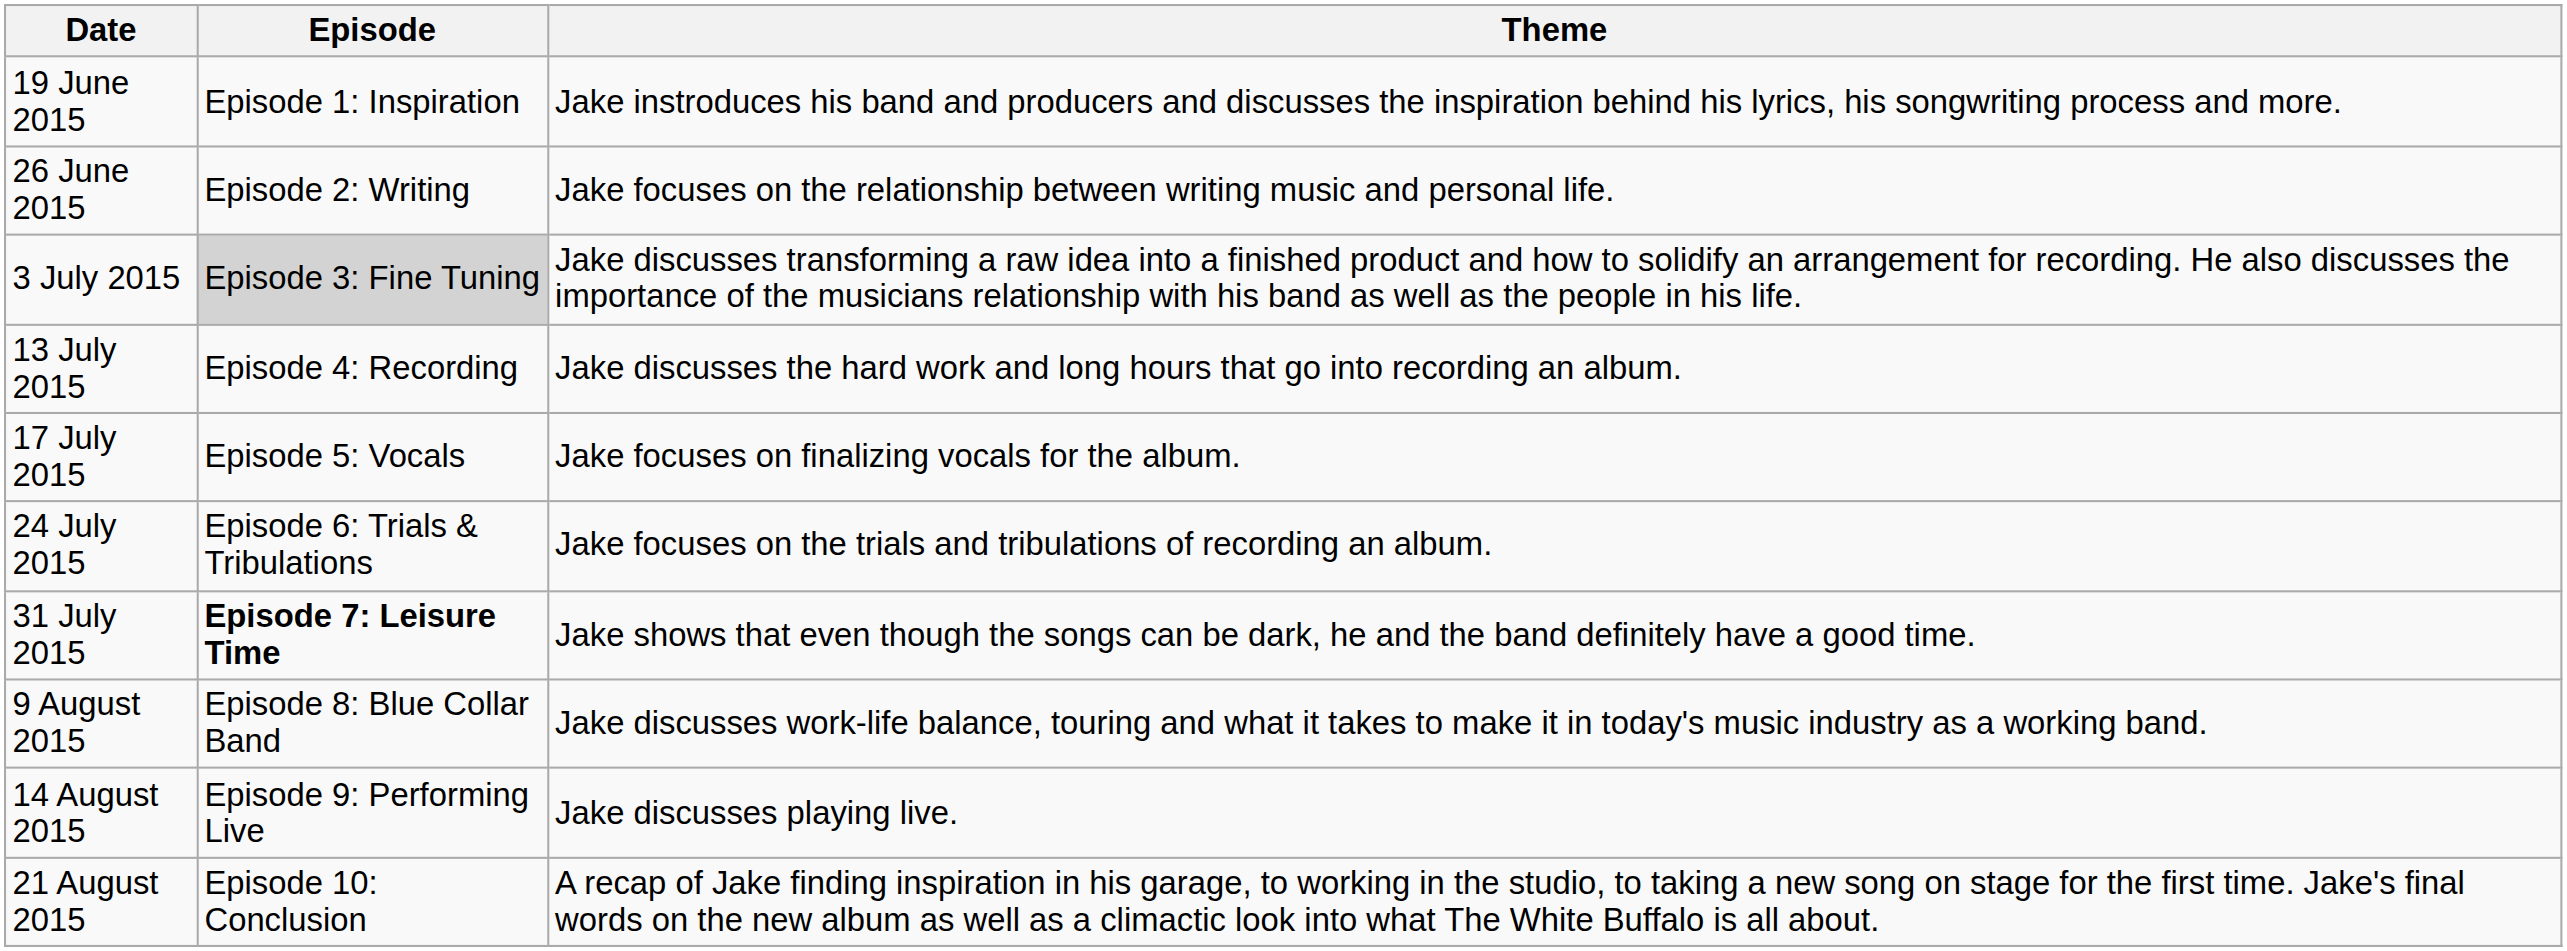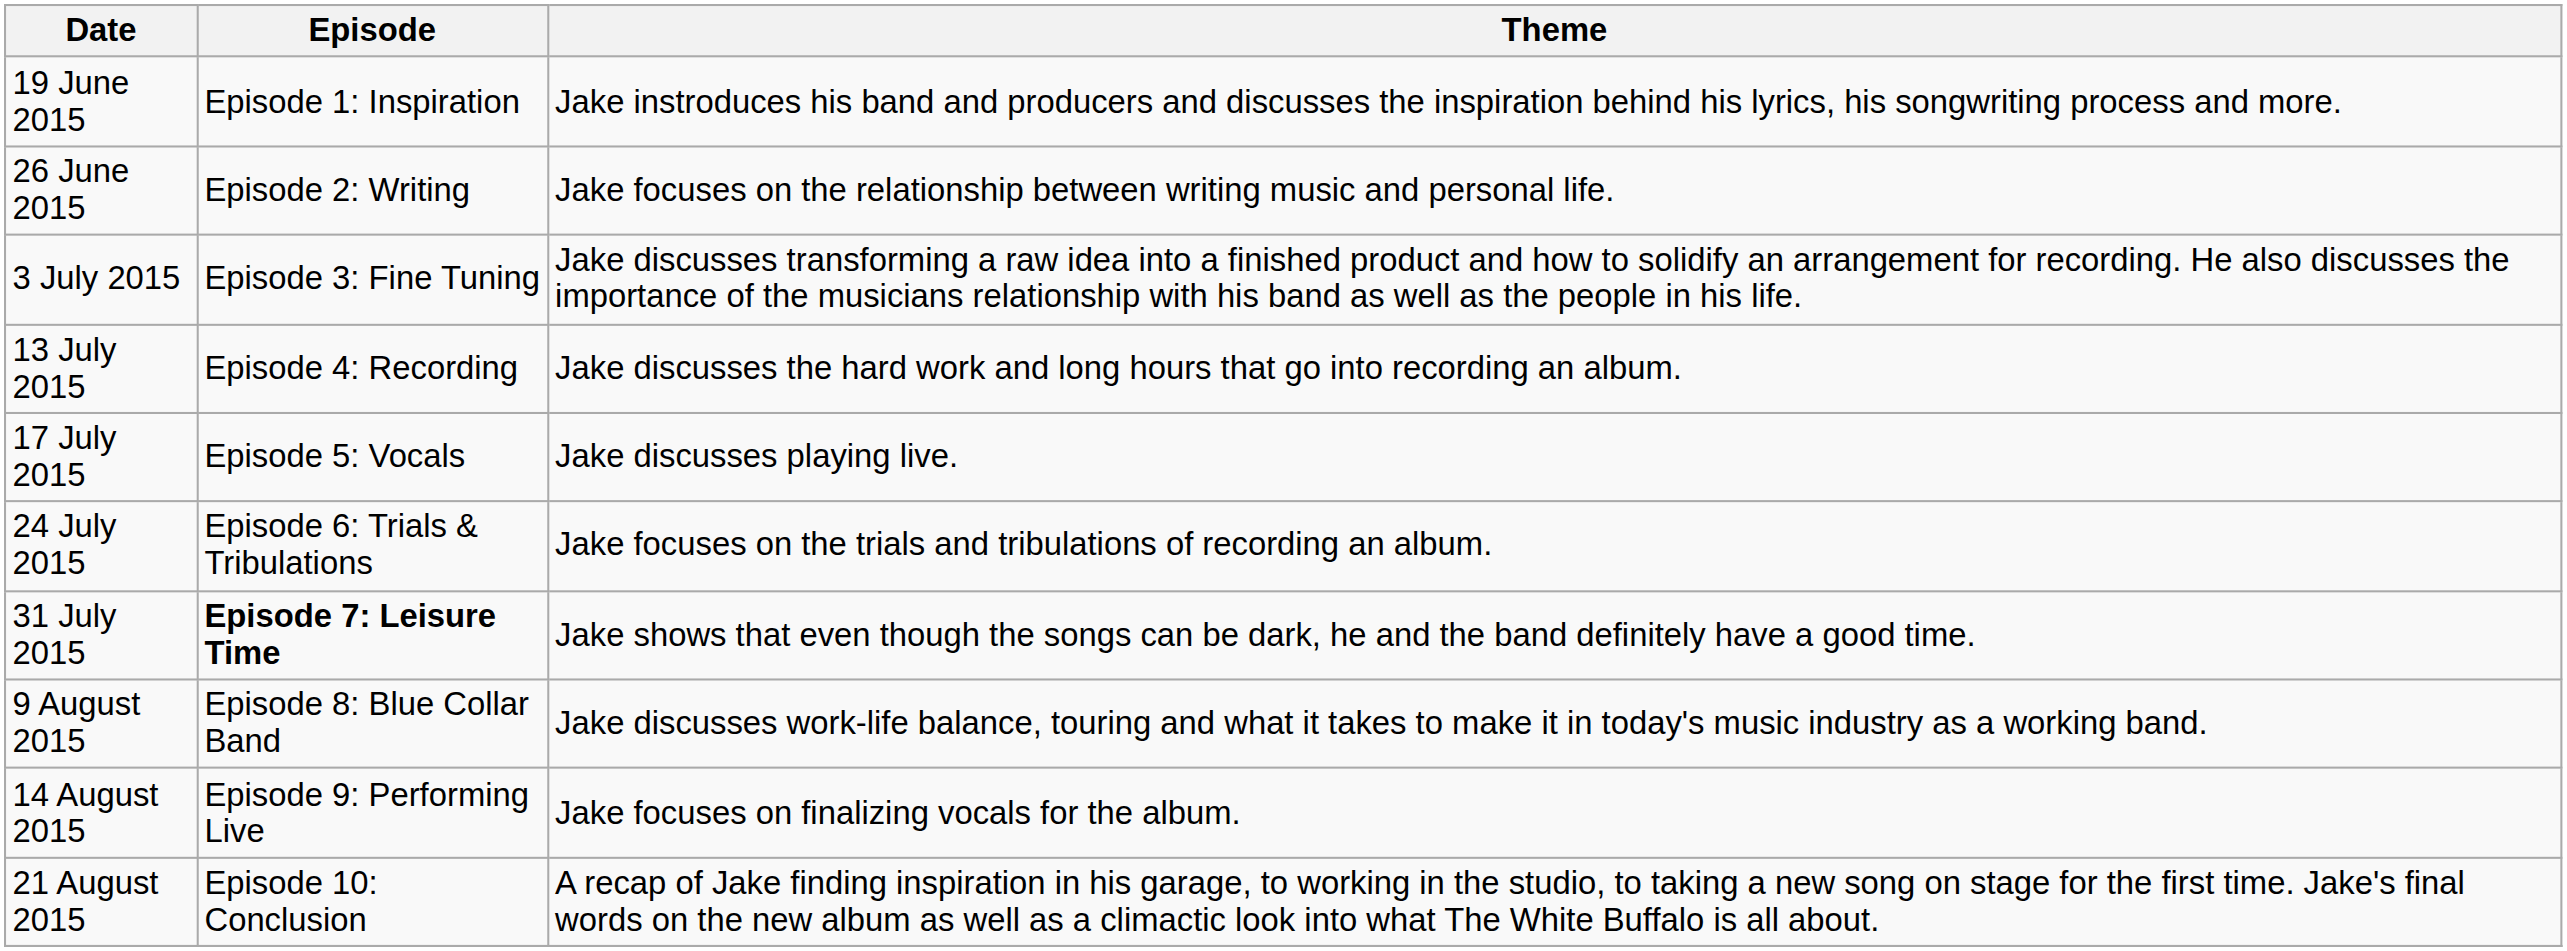3 July 2015 | Episode: lightgrey background -> no background
17 July 2015 | Theme: Jake focuses on finalizing vocals for the album. -> Jake discusses playing live.
14 August 2015 | Theme: Jake discusses playing live. -> Jake focuses on finalizing vocals for the album.
